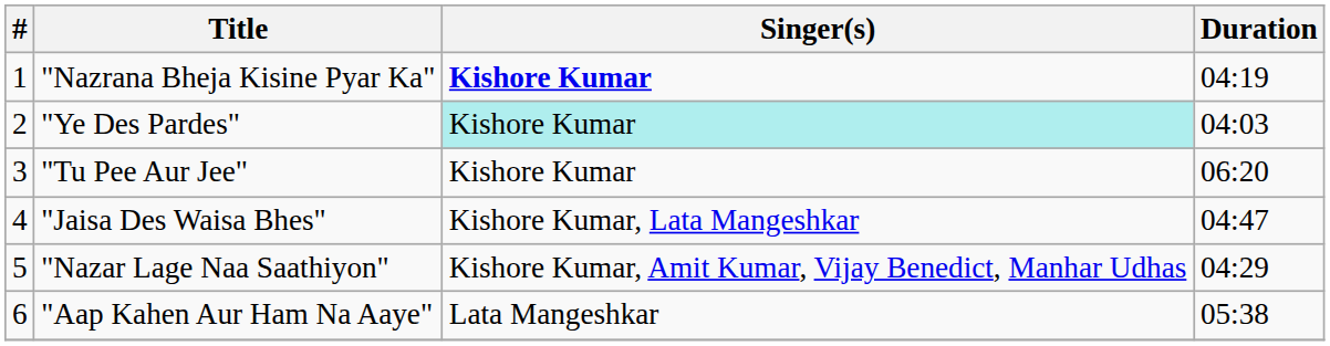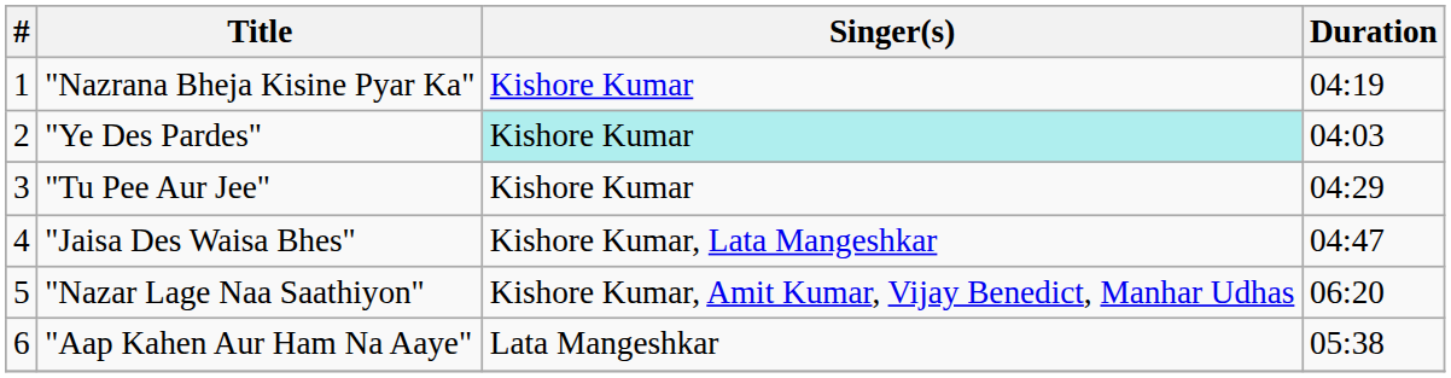"Nazrana Bheja Kisine Pyar Ka" | Singer(s): bold -> normal
"Tu Pee Aur Jee" | Duration: 06:20 -> 04:29
"Nazar Lage Naa Saathiyon" | Duration: 04:29 -> 06:20
